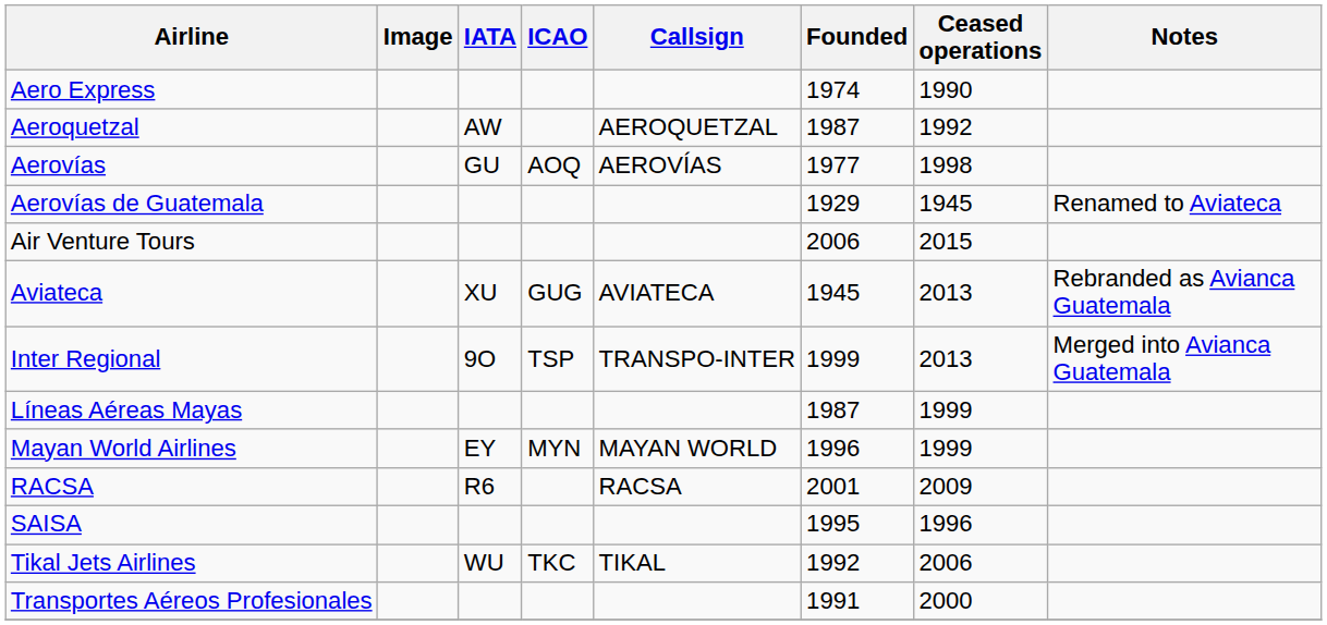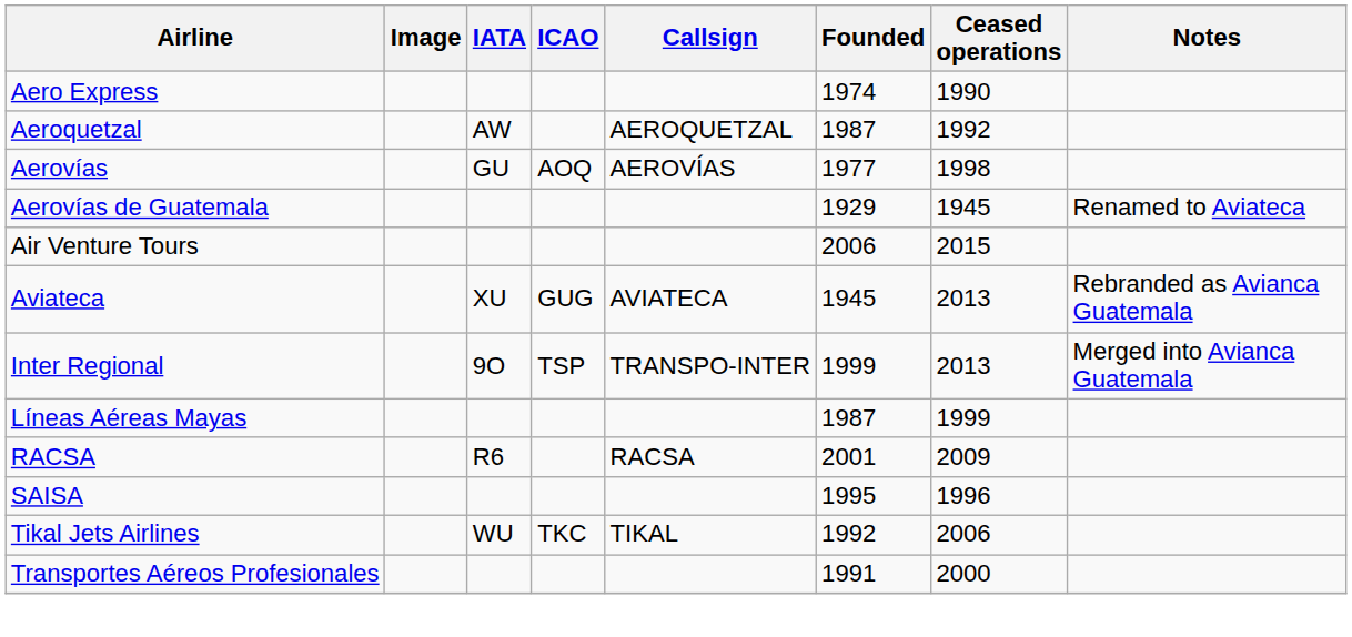- row: Mayan World Airlines | EY | MYN | MAYAN WORLD | 1996 | 1999
